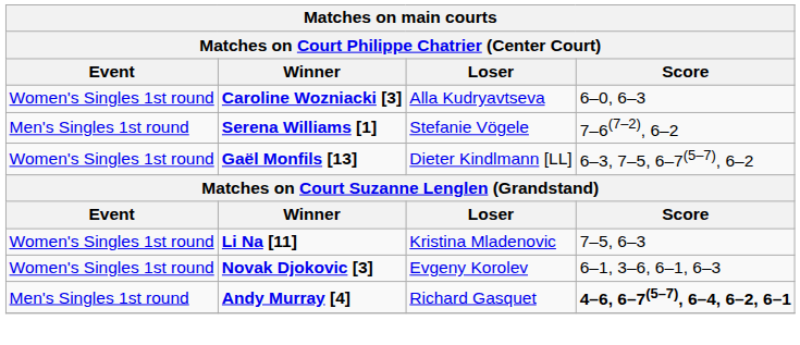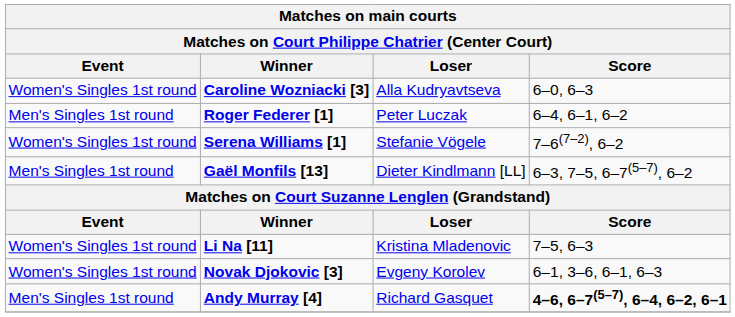+ row: Men's Singles 1st round | Roger Federer [1] | Peter Luczak | 6–4, 6–1, 6–2
Serena Williams [1] | Event: Men's Singles 1st round -> Women's Singles 1st round
Gaël Monfils [13] | Event: Women's Singles 1st round -> Men's Singles 1st round
